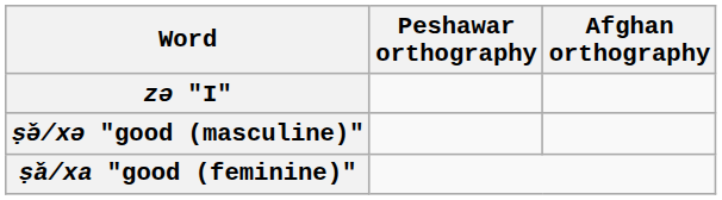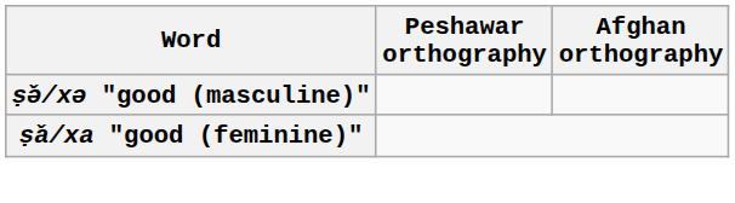- row: zə "I"
